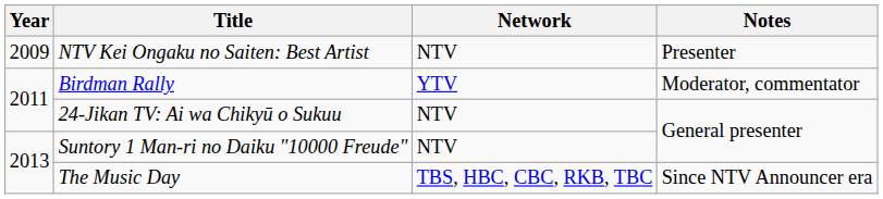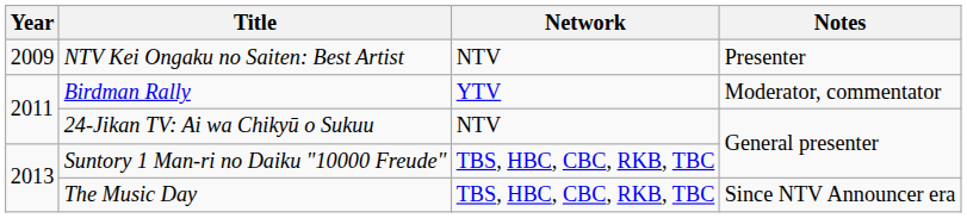Suntory 1 Man-ri no Daiku "10000 Freude" | Network: NTV -> TBS, HBC, CBC, RKB, TBC
